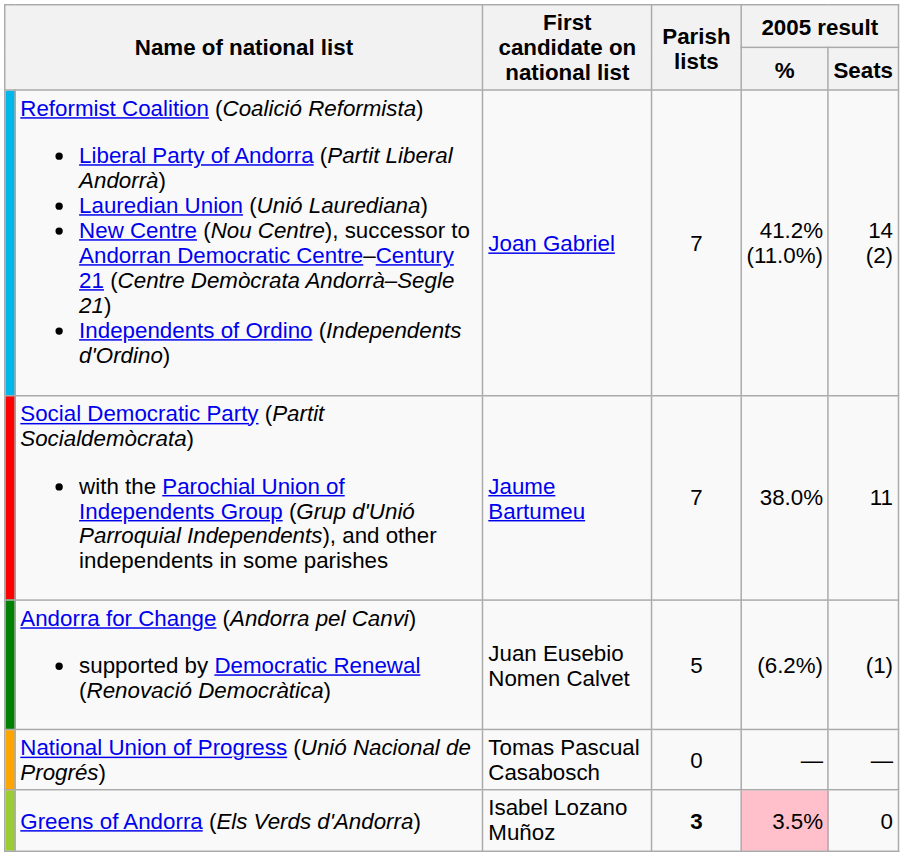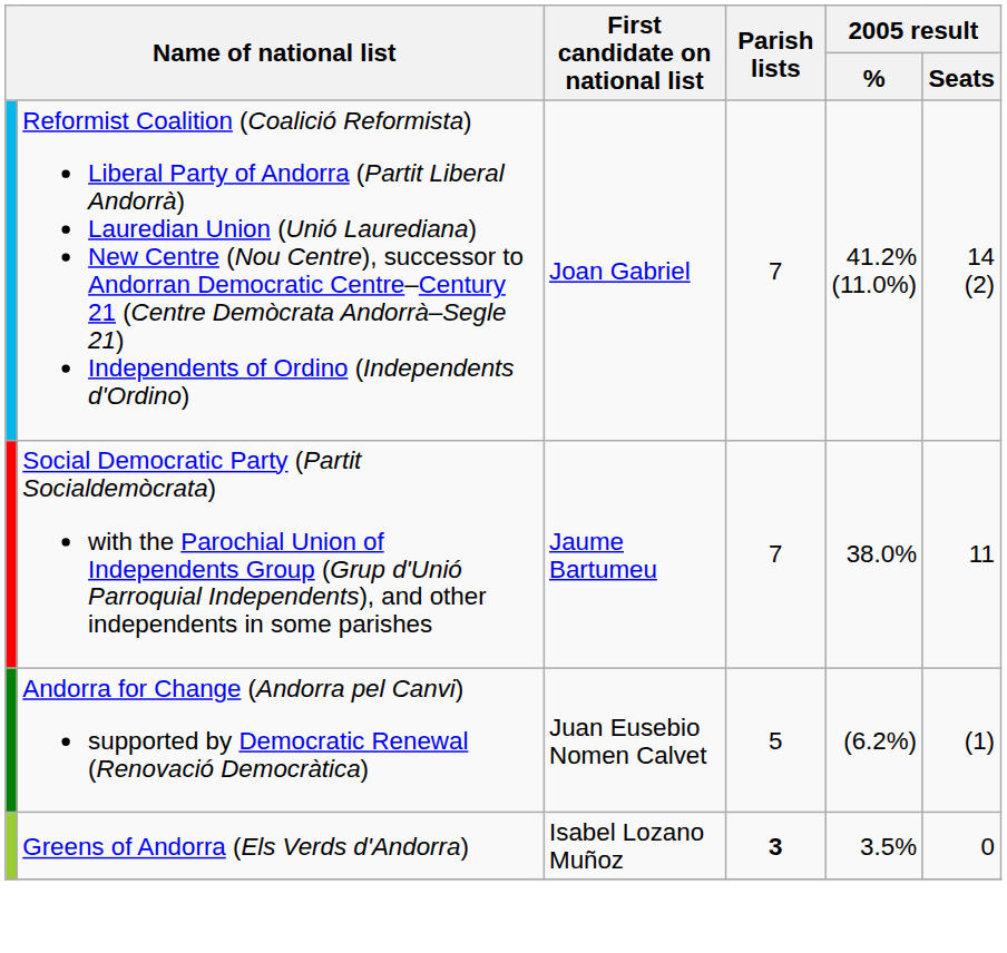- row: National Union of Progress (Unió Nacional de Progrés) | Tomas Pascual Casabosch | 0 | — | —
Greens of Andorra (Els Verds d'Andorra) | 2005 result / %: pink background -> no background
